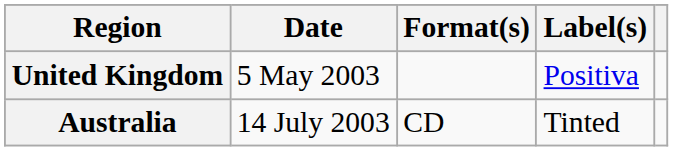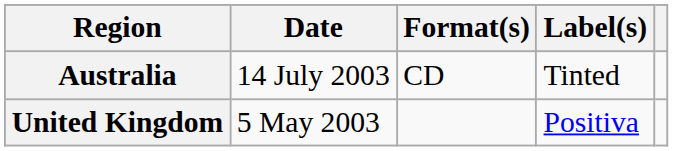rows swapped: United Kingdom <-> Australia
